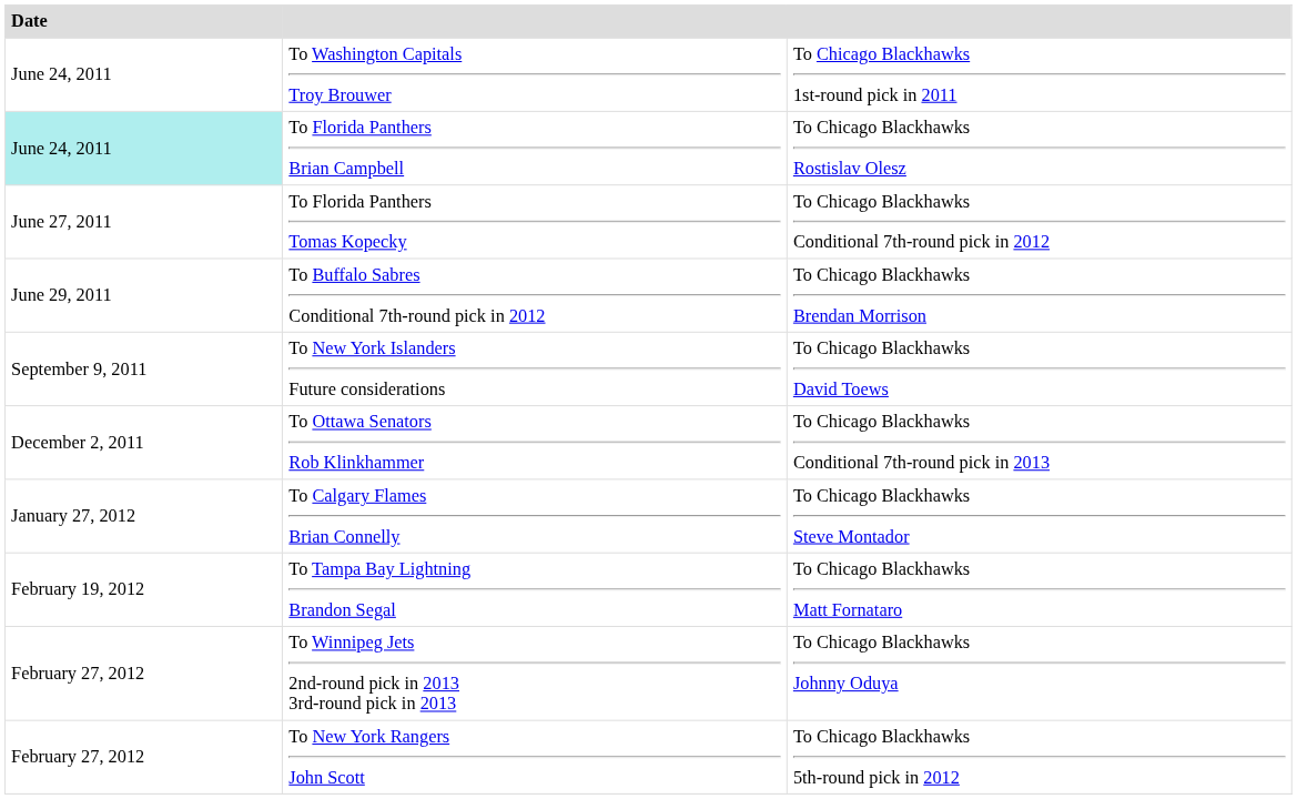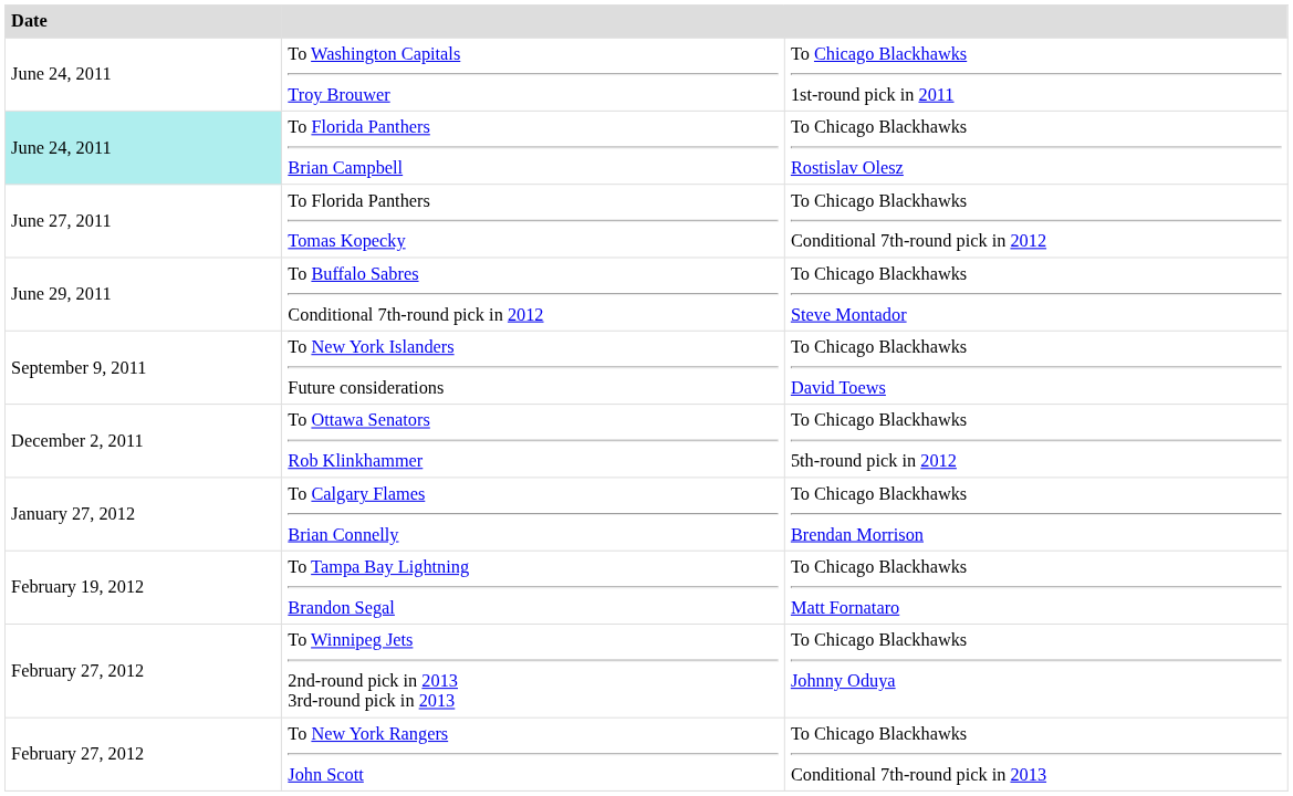To Buffalo Sabres Conditional 7th-round pick in 2012 | column 3: To Chicago Blackhawks Brendan Morrison -> To Chicago Blackhawks Steve Montador
To Ottawa Senators Rob Klinkhammer | column 3: To Chicago Blackhawks Conditional 7th-round pick in 2013 -> To Chicago Blackhawks 5th-round pick in 2012
To Calgary Flames Brian Connelly | column 3: To Chicago Blackhawks Steve Montador -> To Chicago Blackhawks Brendan Morrison
To New York Rangers John Scott | column 3: To Chicago Blackhawks 5th-round pick in 2012 -> To Chicago Blackhawks Conditional 7th-round pick in 2013
